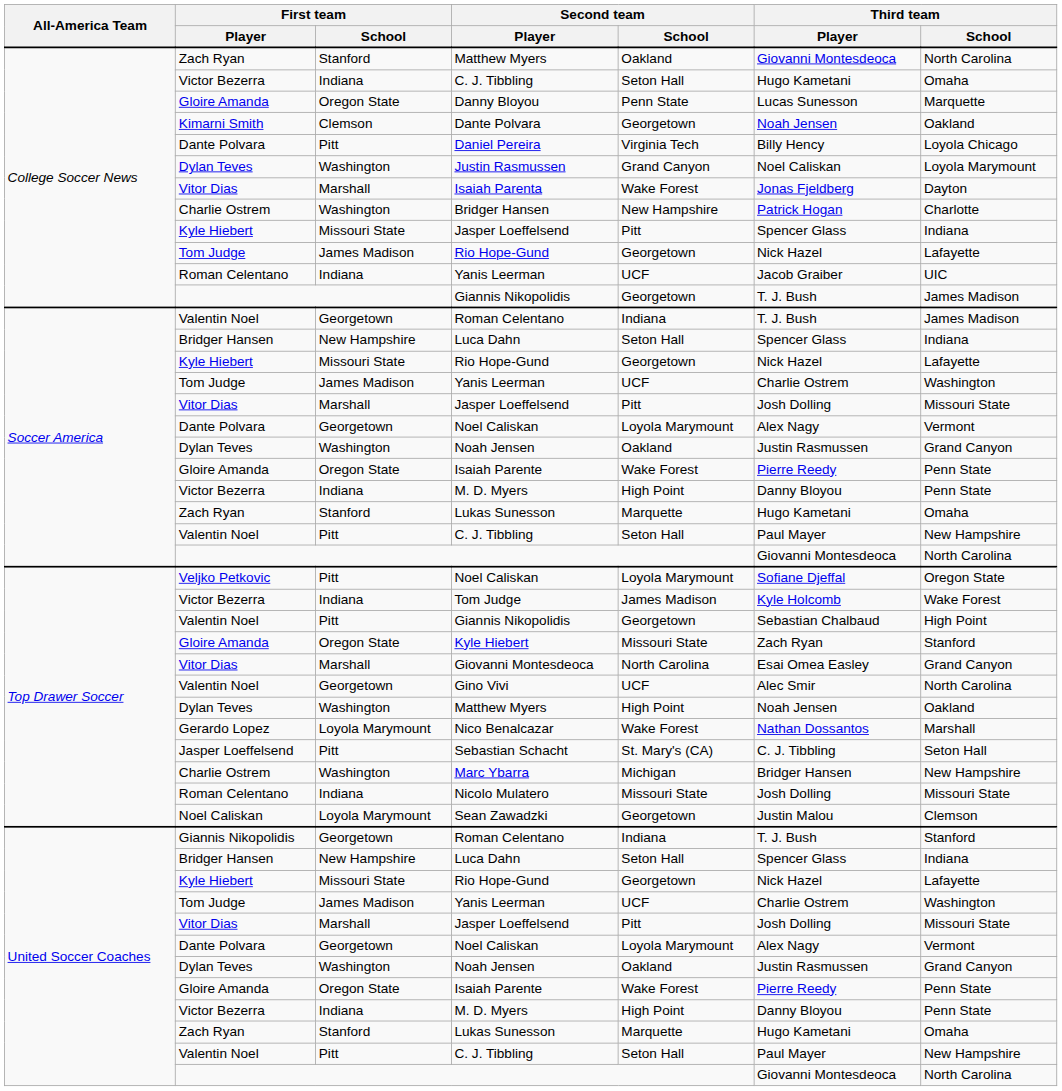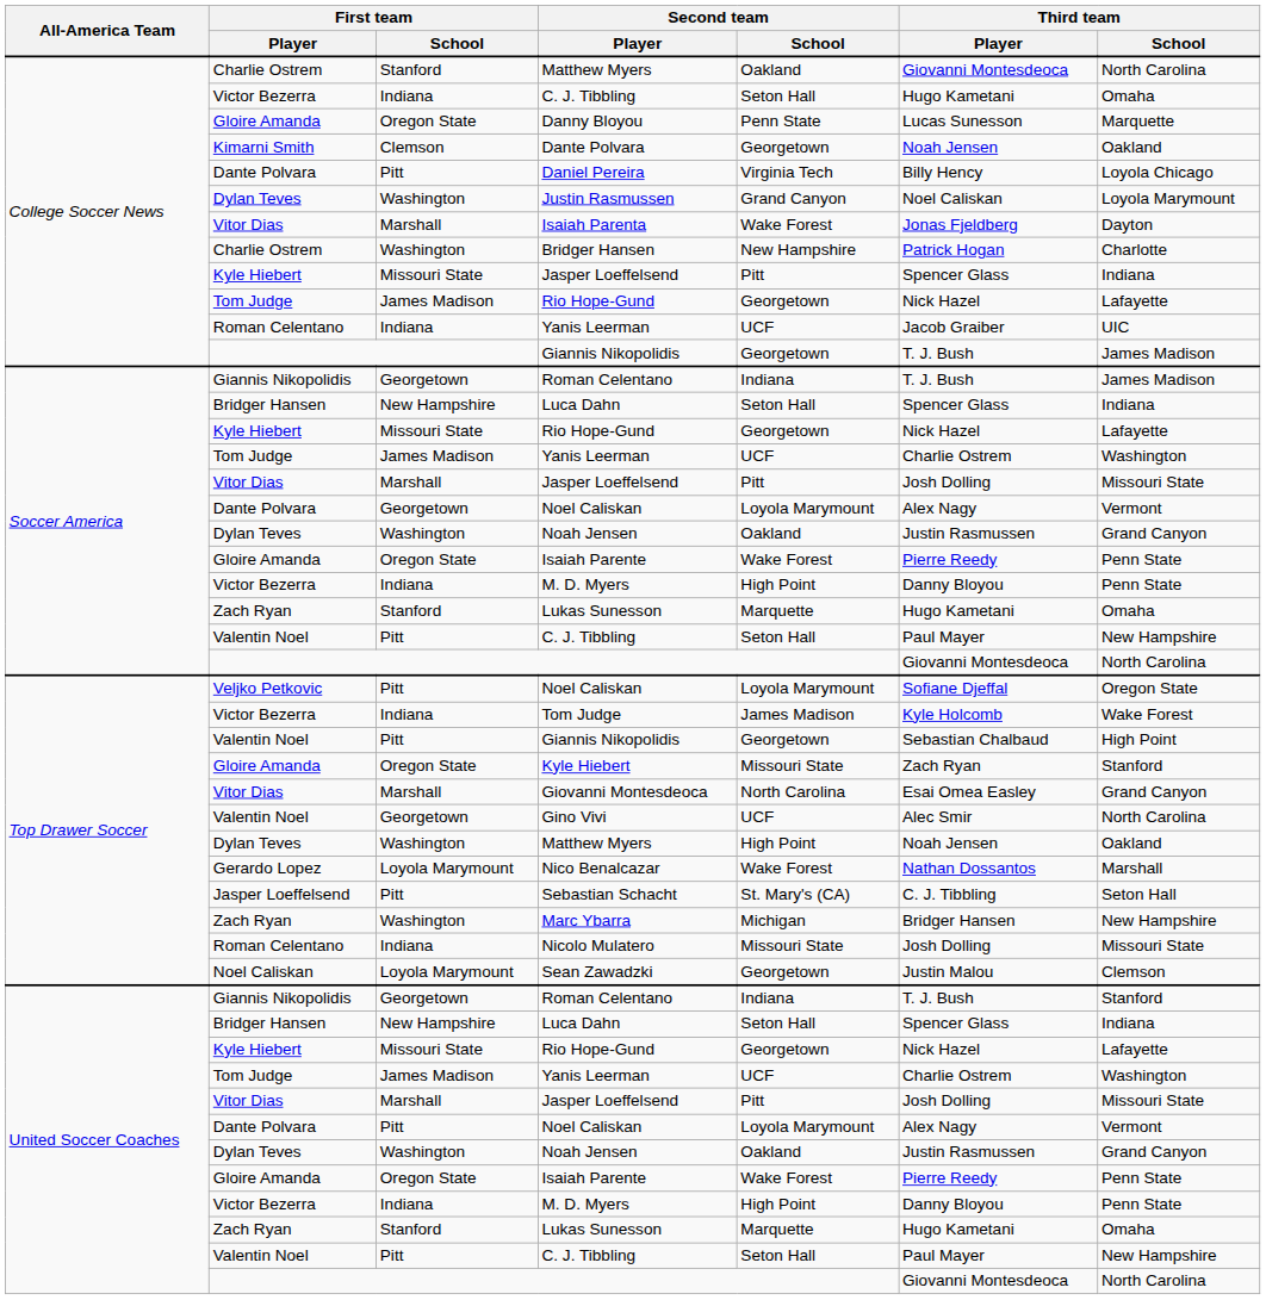College Soccer News / Matthew Myers | First team / Player: Zach Ryan -> Charlie Ostrem
Soccer America / Roman Celentano | First team / Player: Valentin Noel -> Giannis Nikopolidis
Marc Ybarra | First team / Player: Charlie Ostrem -> Zach Ryan
United Soccer Coaches / Noel Caliskan | First team / School: Georgetown -> Pitt
